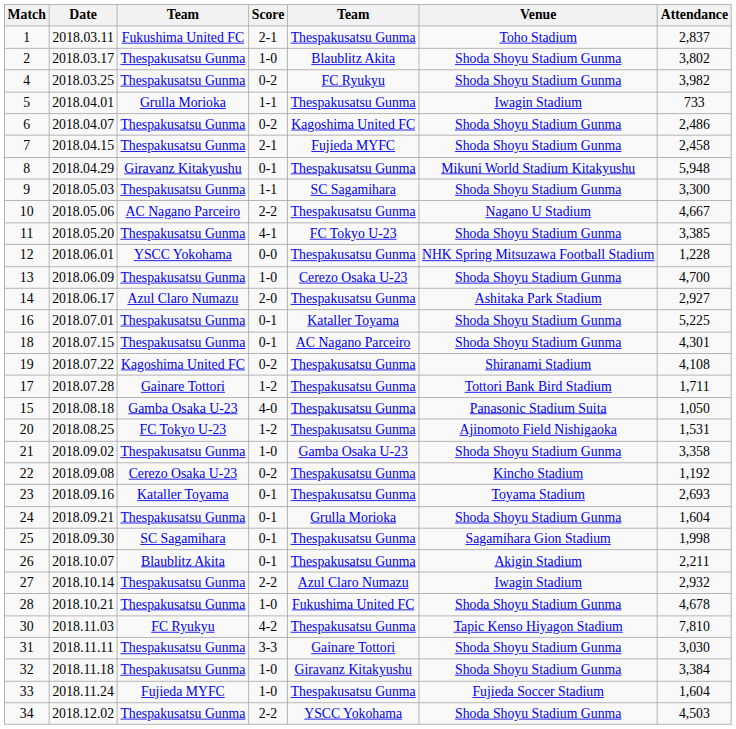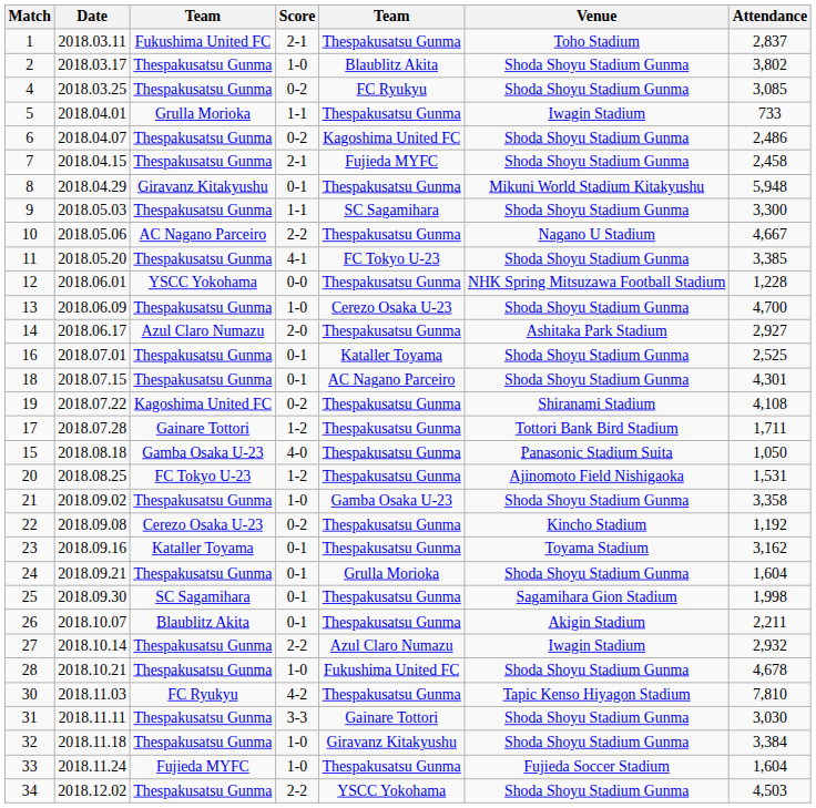4 | Attendance: 3,982 -> 3,085
16 | Attendance: 5,225 -> 2,525
23 | Attendance: 2,693 -> 3,162
